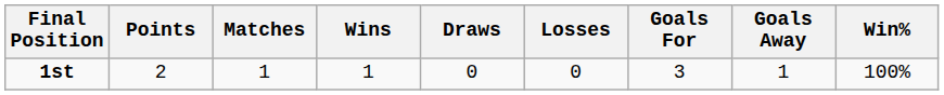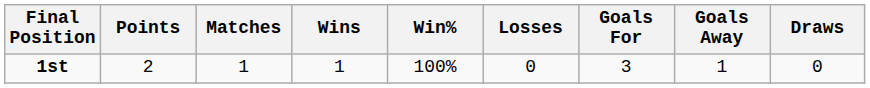columns swapped: Draws <-> Win%
